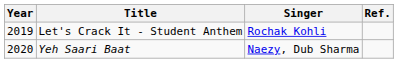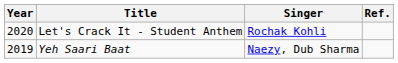Let's Crack It - Student Anthem | Year: 2019 -> 2020
Yeh Saari Baat | Year: 2020 -> 2019
